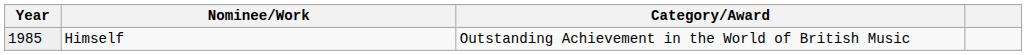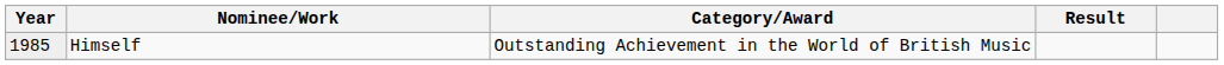+ column: Result
